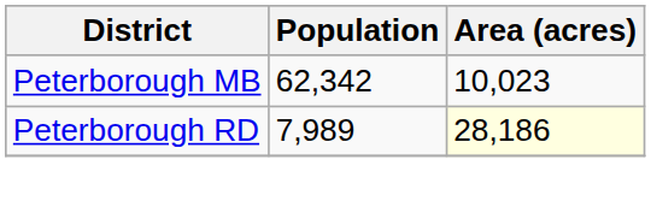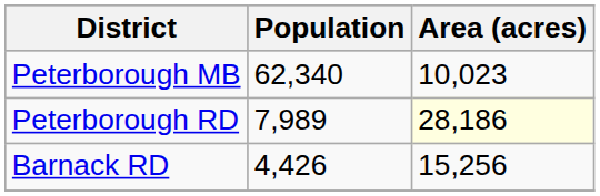Peterborough MB | Population: 62,342 -> 62,340
+ row: Barnack RD | 4,426 | 15,256
